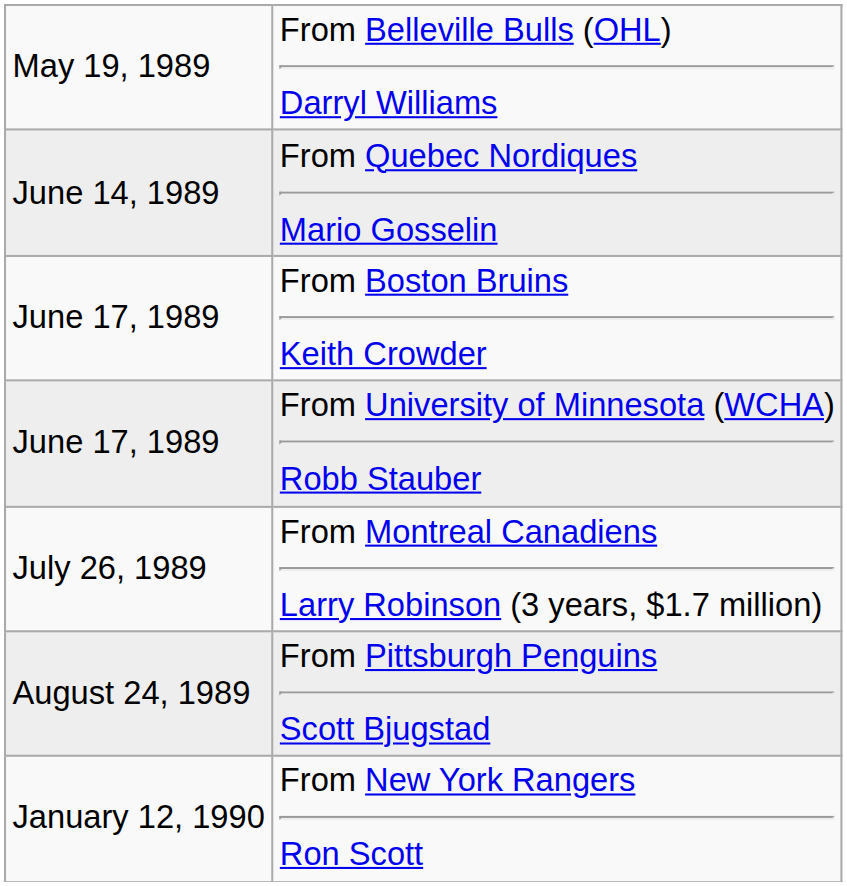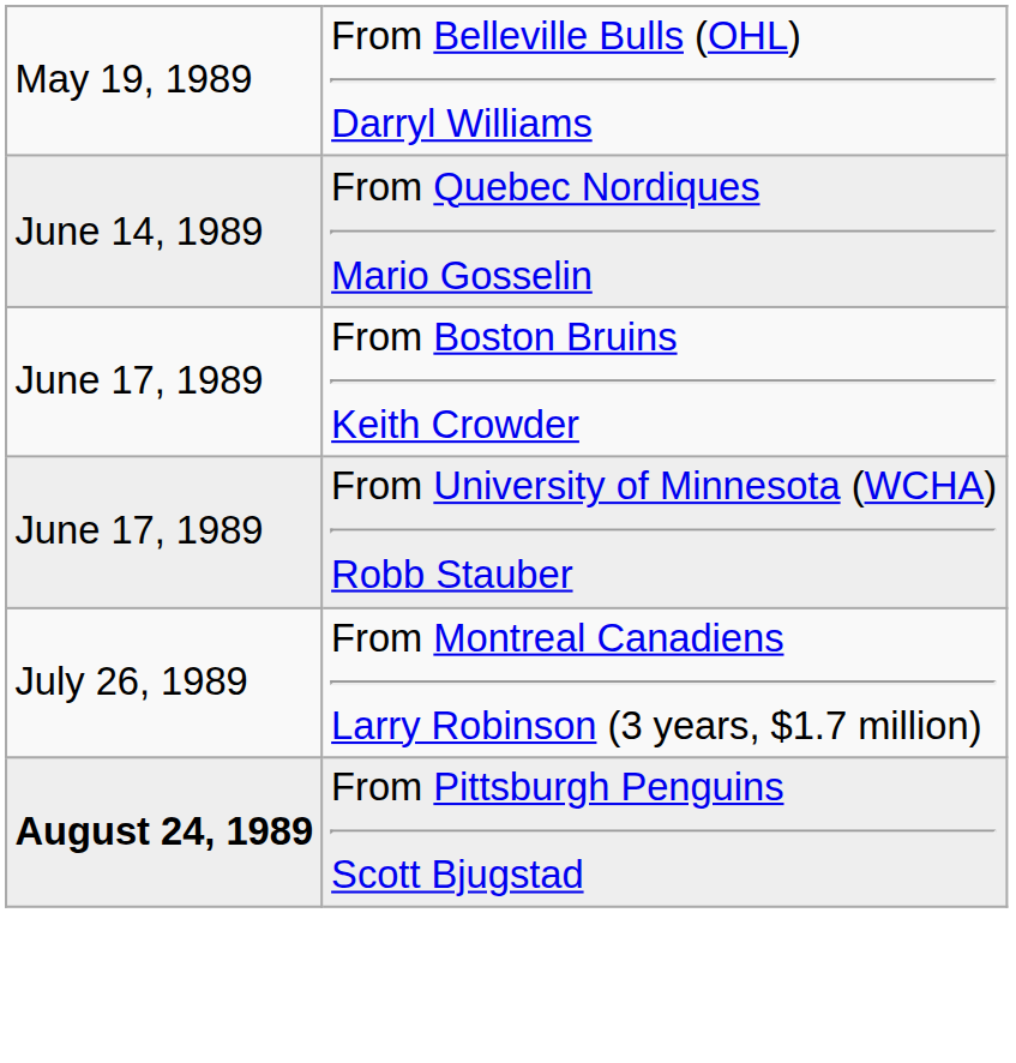From Pittsburgh Penguins Scott Bjugstad | column 1: normal -> bold
- row: January 12, 1990 | From New York Rangers Ron Scott
